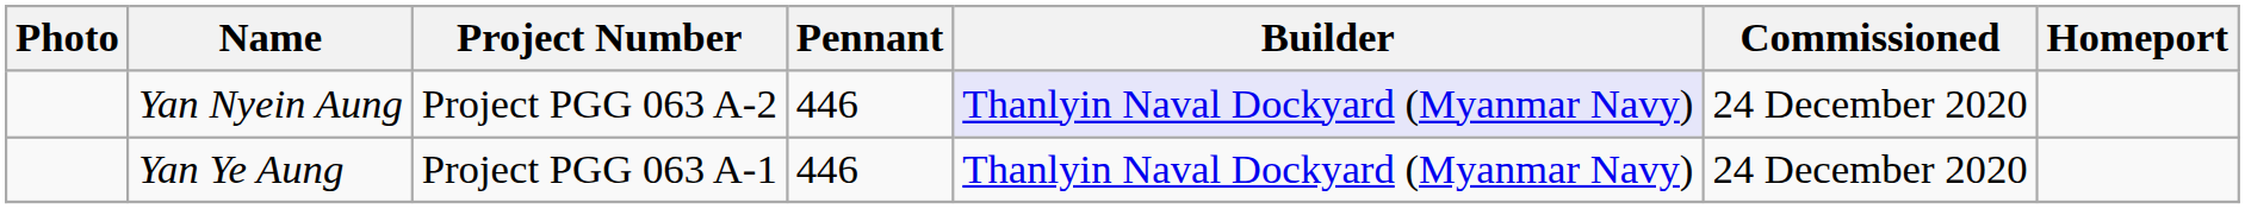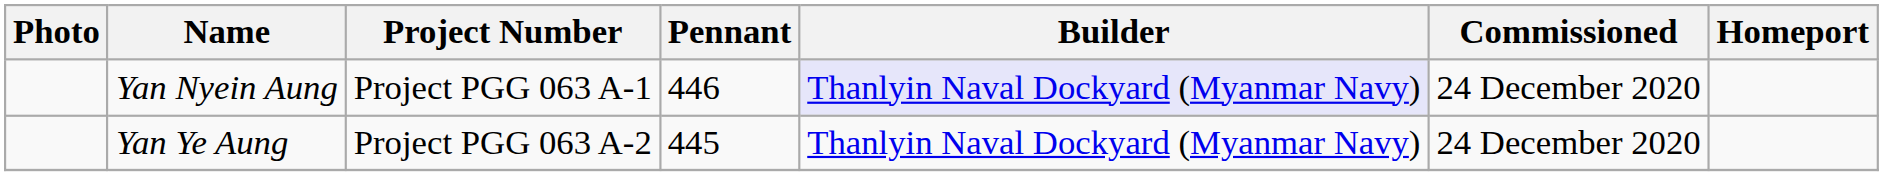Yan Nyein Aung | Project Number: Project PGG 063 A-2 -> Project PGG 063 A-1
Yan Ye Aung | Project Number: Project PGG 063 A-1 -> Project PGG 063 A-2
Yan Ye Aung | Pennant: 446 -> 445
